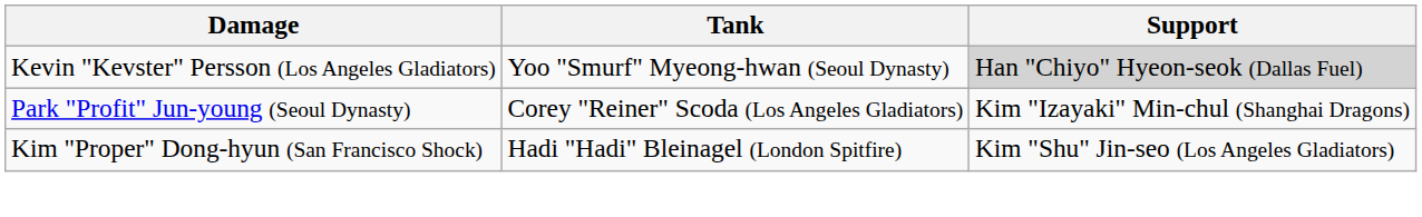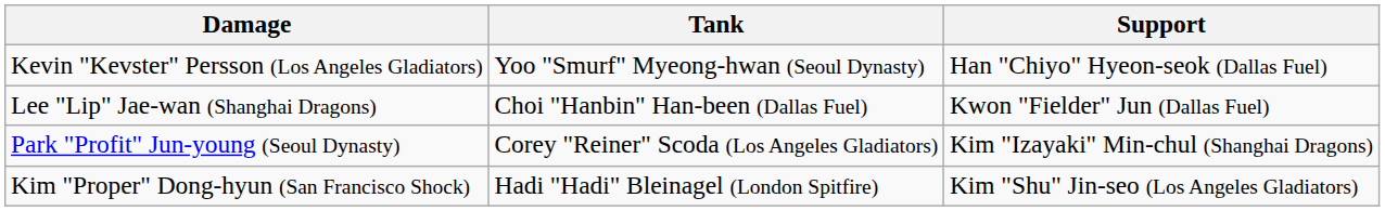Kevin "Kevster" Persson (Los Angeles Gladiators) | Support: lightgrey background -> no background
+ row: Lee "Lip" Jae-wan (Shanghai Dragons) | Choi "Hanbin" Han-been (Dallas Fuel) | Kwon "Fielder" Jun (Dallas Fuel)
